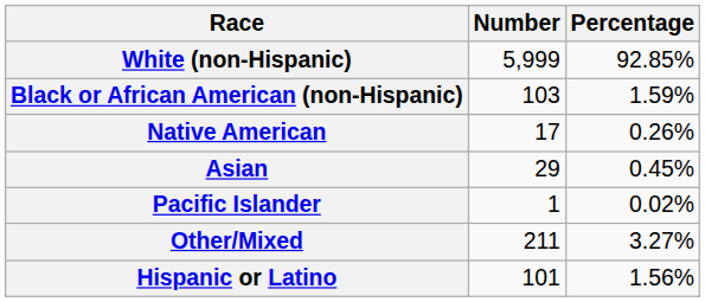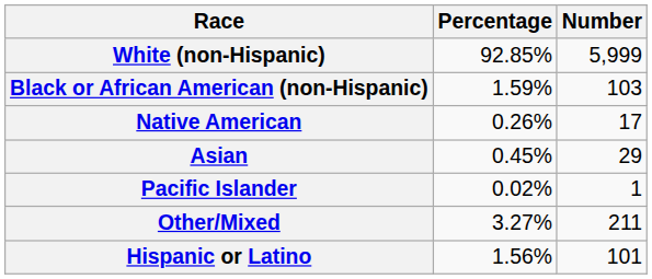columns swapped: Number <-> Percentage
